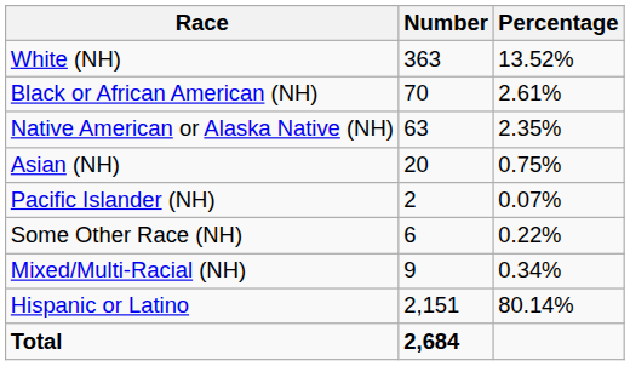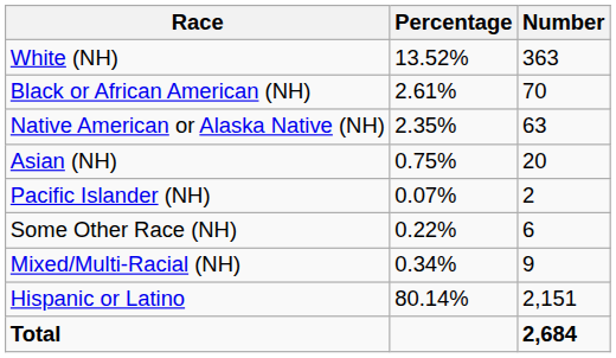columns swapped: Number <-> Percentage
